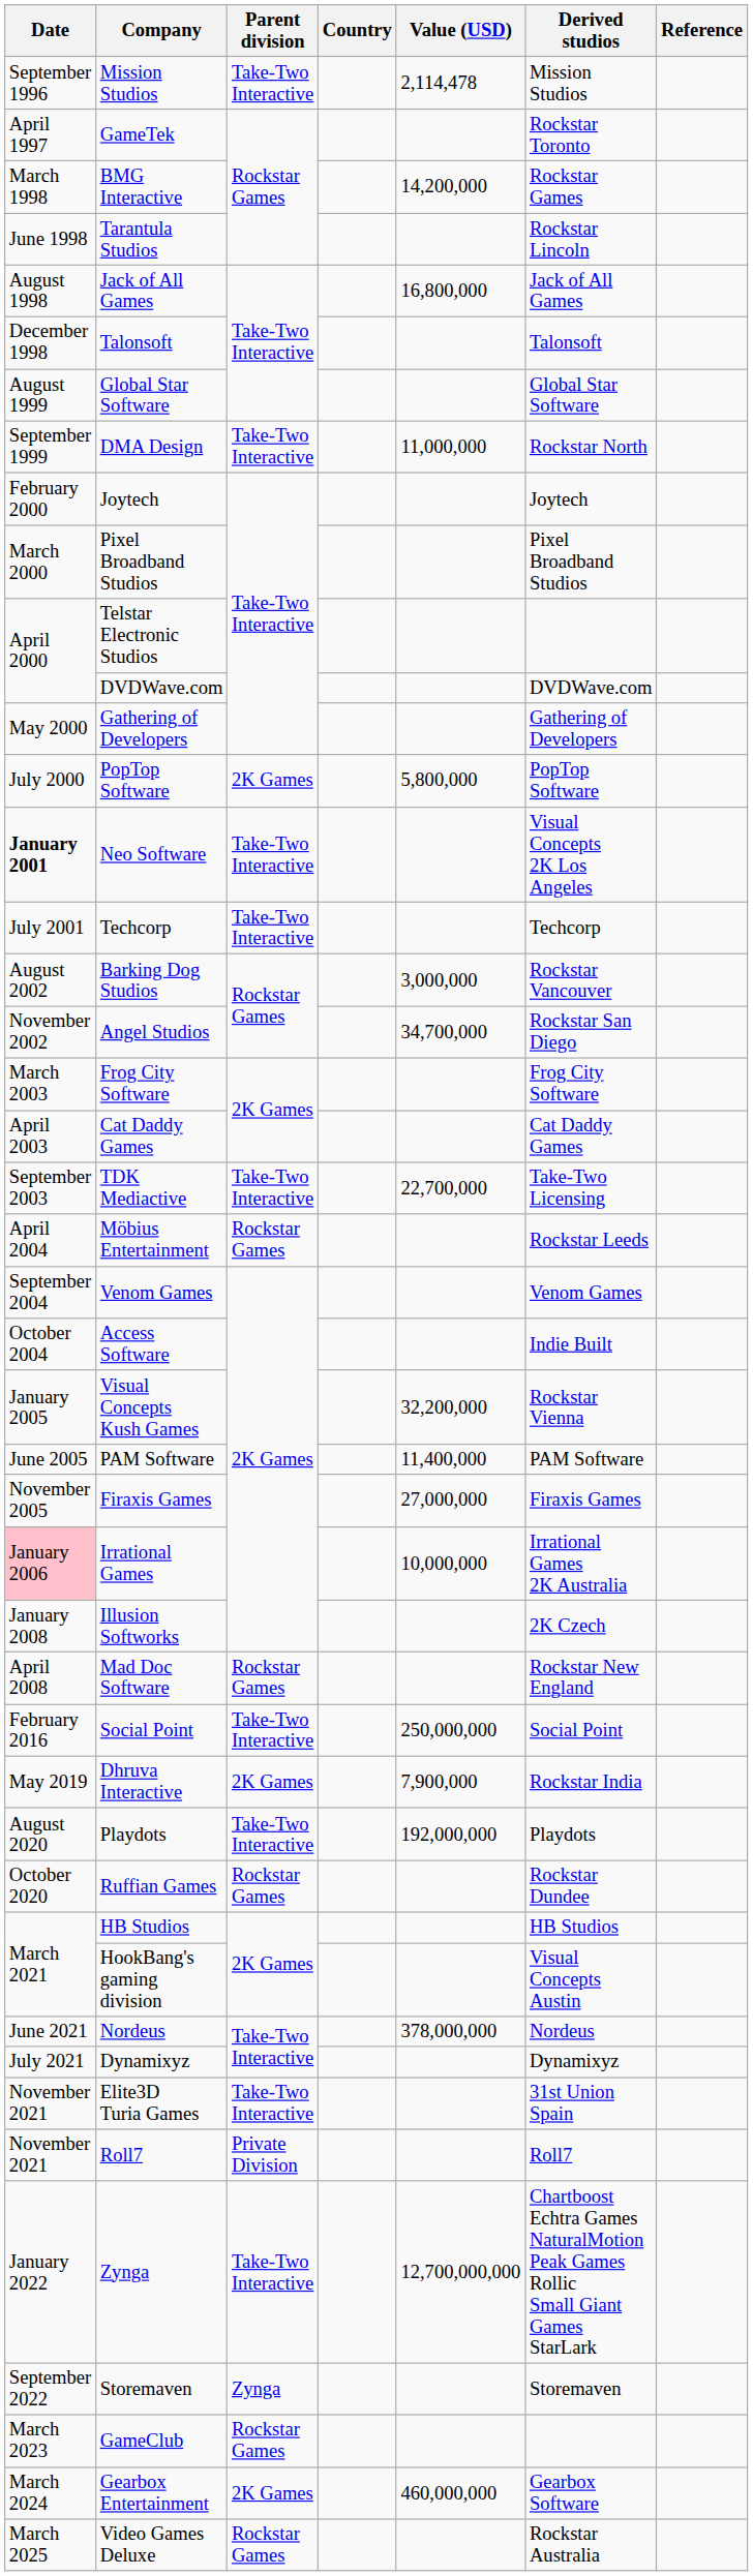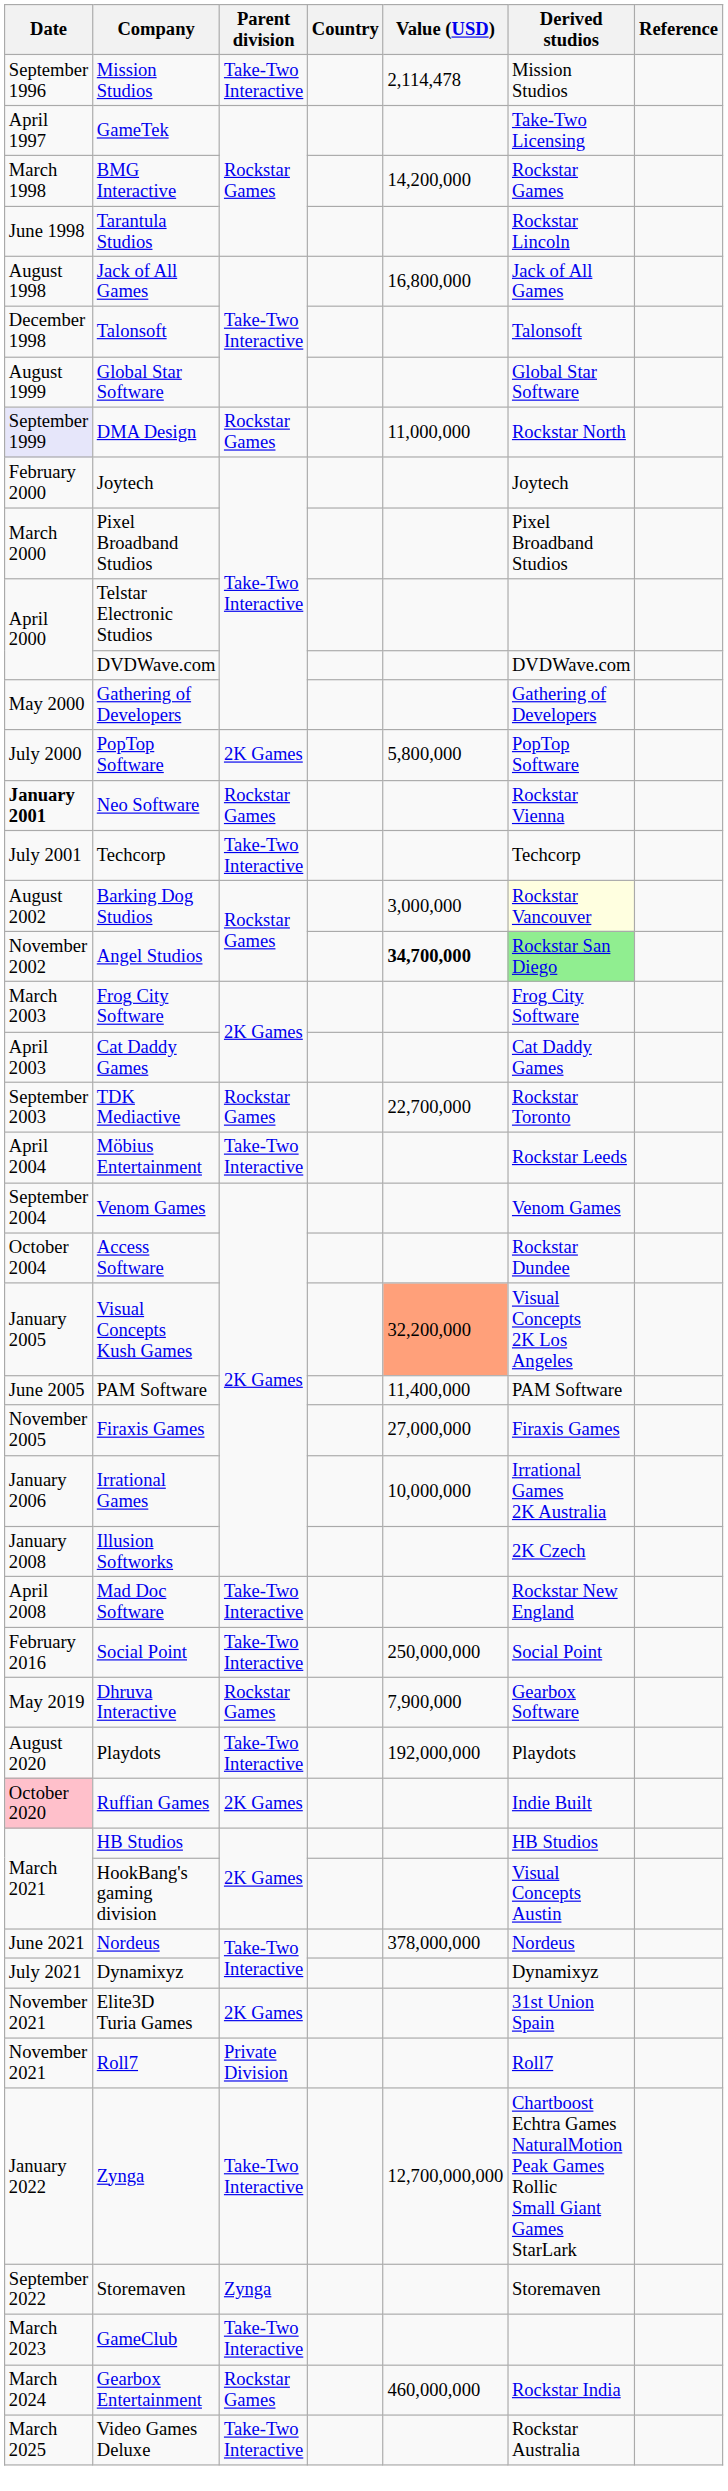GameTek | Derived studios: Rockstar Toronto -> Take-Two Licensing
DMA Design | Date: no background -> lavender background
DMA Design | Parent division: Take-Two Interactive -> Rockstar Games
Neo Software | Parent division: Take-Two Interactive -> Rockstar Games
Neo Software | Derived studios: Visual Concepts 2K Los Angeles -> Rockstar Vienna
Barking Dog Studios | Derived studios: no background -> lightyellow background
Angel Studios | Value (USD): normal -> bold
Angel Studios | Derived studios: no background -> lightgreen background
TDK Mediactive | Parent division: Take-Two Interactive -> Rockstar Games
TDK Mediactive | Derived studios: Take-Two Licensing -> Rockstar Toronto
Möbius Entertainment | Parent division: Rockstar Games -> Take-Two Interactive
Access Software | Derived studios: Indie Built -> Rockstar Dundee
Visual Concepts Kush Games | Value (USD): no background -> lightsalmon background
Visual Concepts Kush Games | Derived studios: Rockstar Vienna -> Visual Concepts 2K Los Angeles
Irrational Games | Date: pink background -> no background
Mad Doc Software | Parent division: Rockstar Games -> Take-Two Interactive
Dhruva Interactive | Parent division: 2K Games -> Rockstar Games
Dhruva Interactive | Derived studios: Rockstar India -> Gearbox Software
Ruffian Games | Date: no background -> pink background
Ruffian Games | Parent division: Rockstar Games -> 2K Games
Ruffian Games | Derived studios: Rockstar Dundee -> Indie Built
Elite3D Turia Games | Parent division: Take-Two Interactive -> 2K Games
GameClub | Parent division: Rockstar Games -> Take-Two Interactive
Gearbox Entertainment | Parent division: 2K Games -> Rockstar Games
Gearbox Entertainment | Derived studios: Gearbox Software -> Rockstar India
Video Games Deluxe | Parent division: Rockstar Games -> Take-Two Interactive
